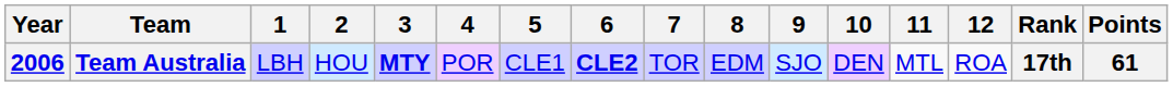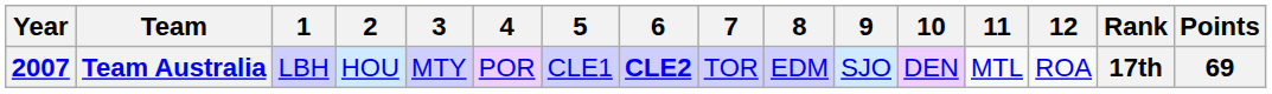Team Australia | Year: 2006 -> 2007
Team Australia | 3: bold -> normal
Team Australia | Points: 61 -> 69
